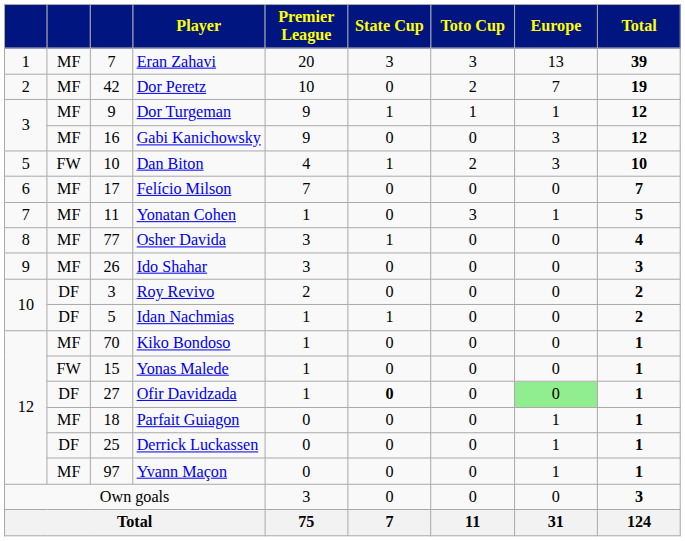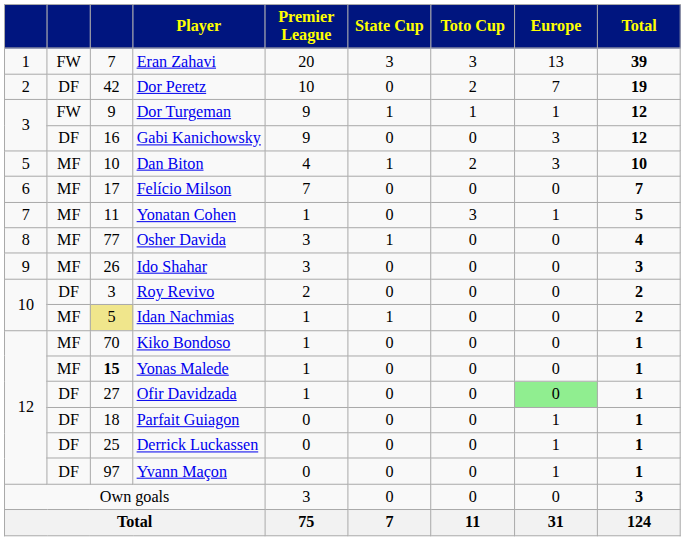Eran Zahavi | column 2: MF -> FW
Dor Peretz | column 2: MF -> DF
Dor Turgeman | column 2: MF -> FW
Gabi Kanichowsky | column 2: MF -> DF
Dan Biton | column 2: FW -> MF
Idan Nachmias | column 2: DF -> MF
Idan Nachmias | column 3: no background -> khaki background
Yonas Malede | column 2: FW -> MF
Yonas Malede | column 3: normal -> bold
Ofir Davidzada | State Cup: bold -> normal
Parfait Guiagon | column 2: MF -> DF
Yvann Maçon | column 2: MF -> DF
